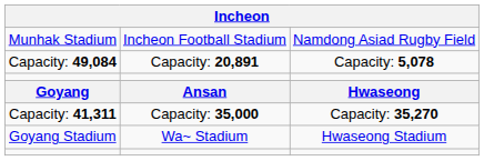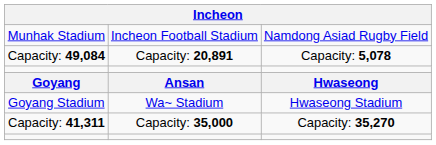rows swapped: Goyang Stadium <-> Capacity: 41,311
